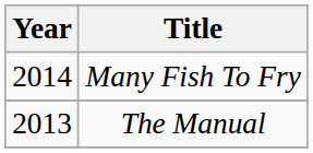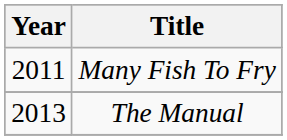Many Fish To Fry | Year: 2014 -> 2011
